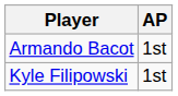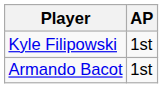rows swapped: Armando Bacot <-> Kyle Filipowski
